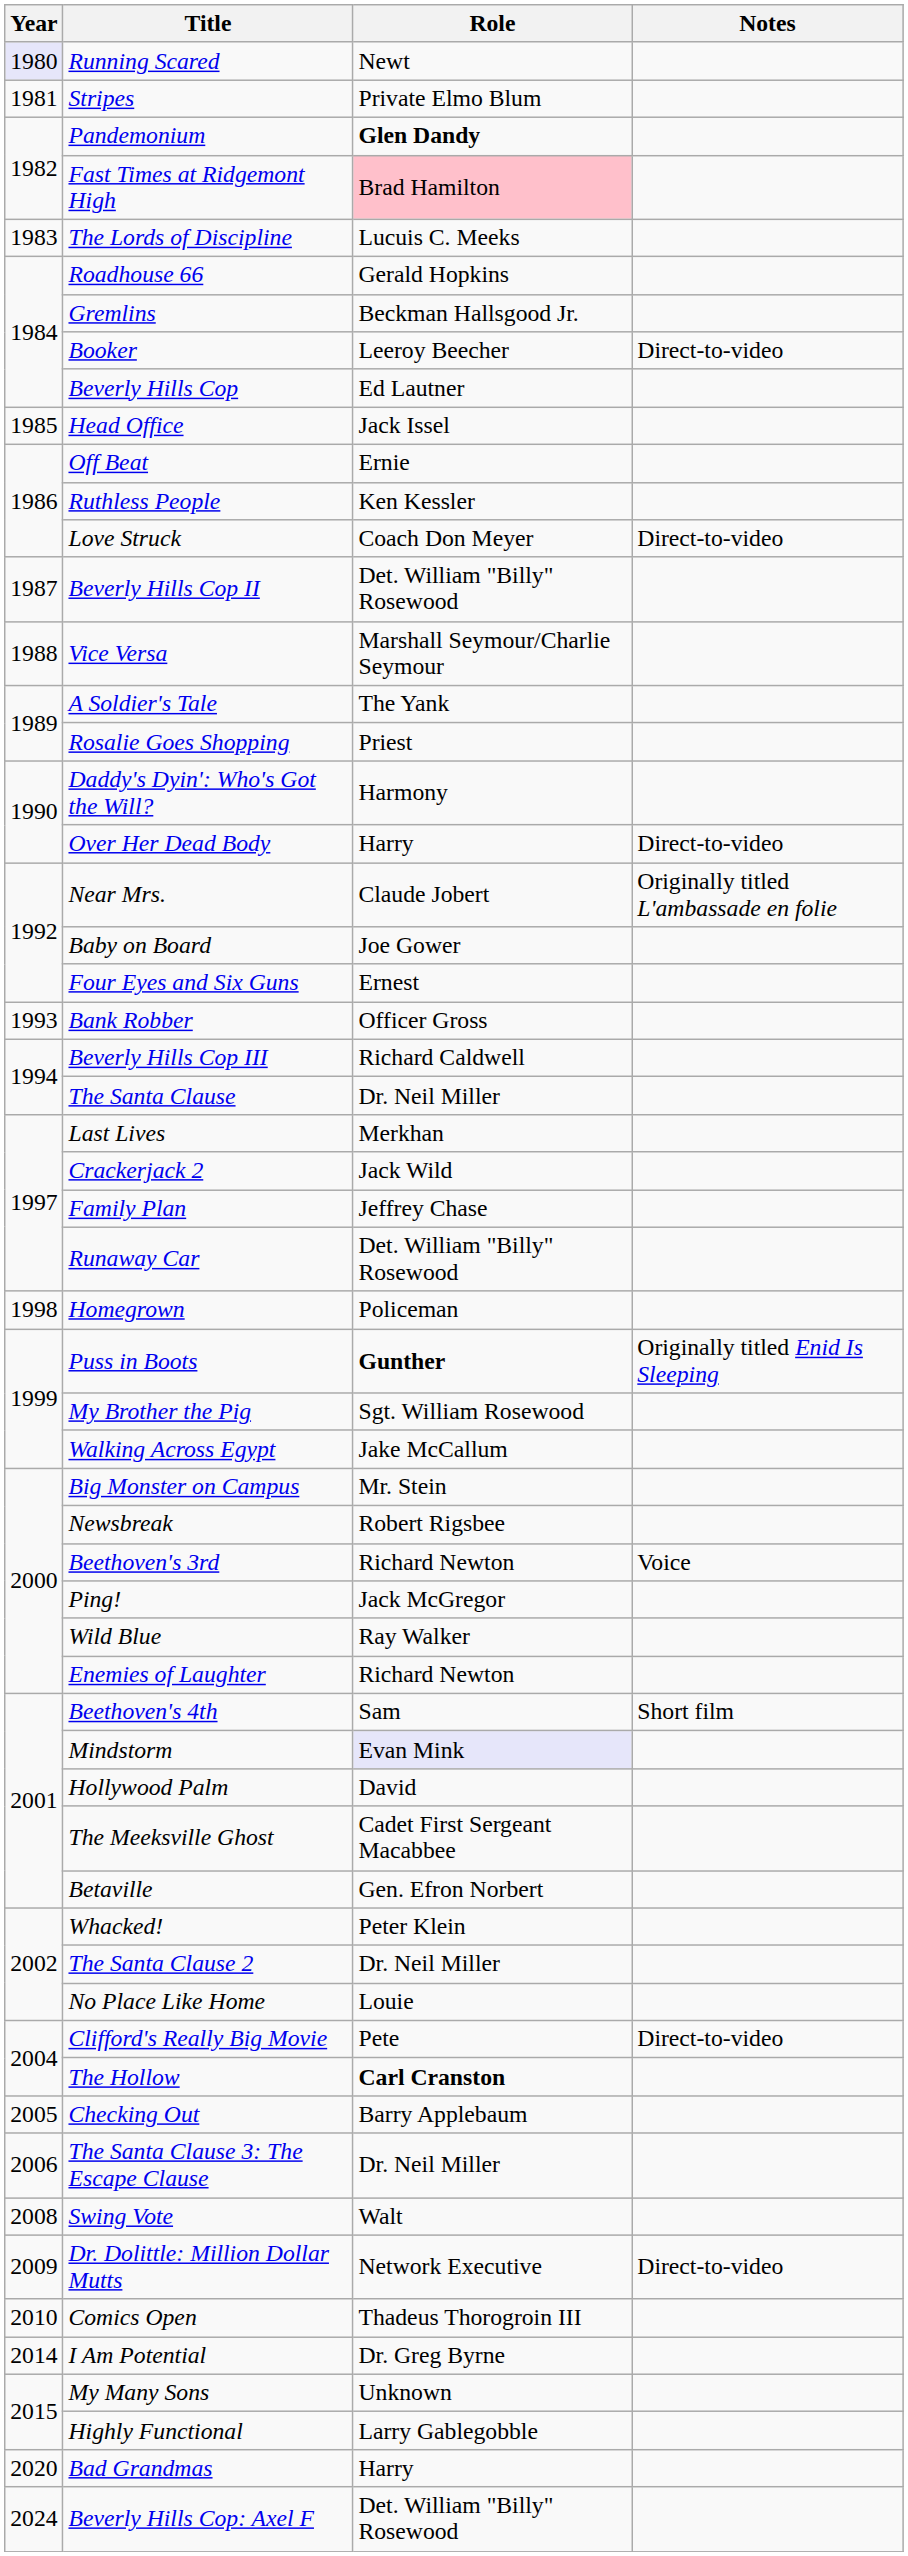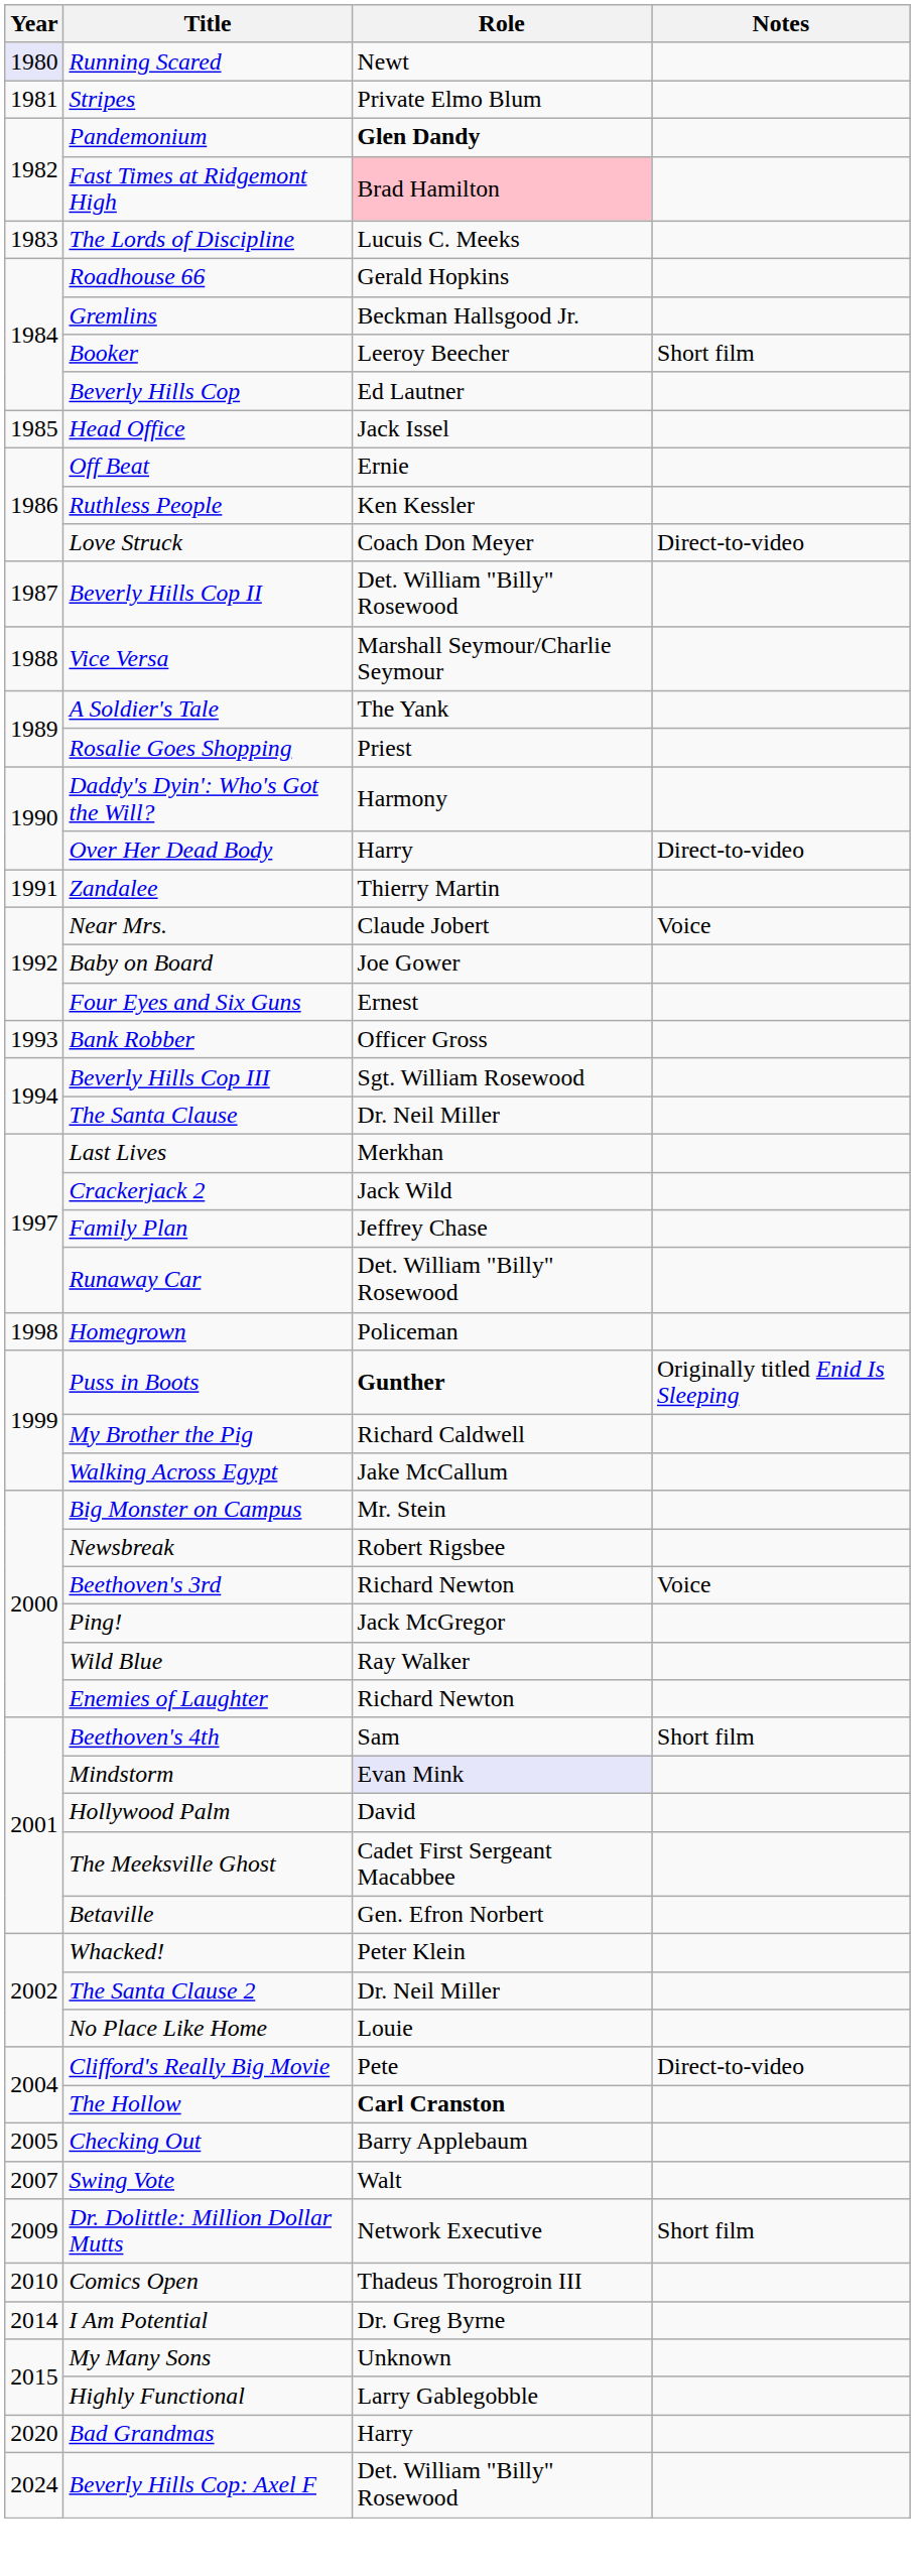Booker | Notes: Direct-to-video -> Short film
+ row: 1991 | Zandalee | Thierry Martin
Near Mrs. | Notes: Originally titled L'ambassade en folie -> Voice
Beverly Hills Cop III | Role: Richard Caldwell -> Sgt. William Rosewood
My Brother the Pig | Role: Sgt. William Rosewood -> Richard Caldwell
- row: 2006 | The Santa Clause 3: The Escape Clause | Dr. Neil Miller
Swing Vote | Year: 2008 -> 2007
Dr. Dolittle: Million Dollar Mutts | Notes: Direct-to-video -> Short film
